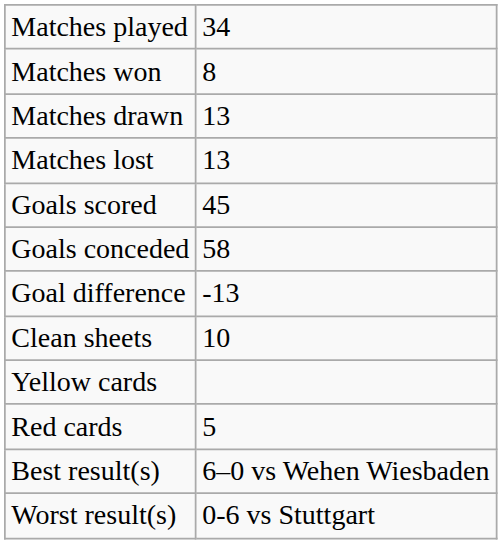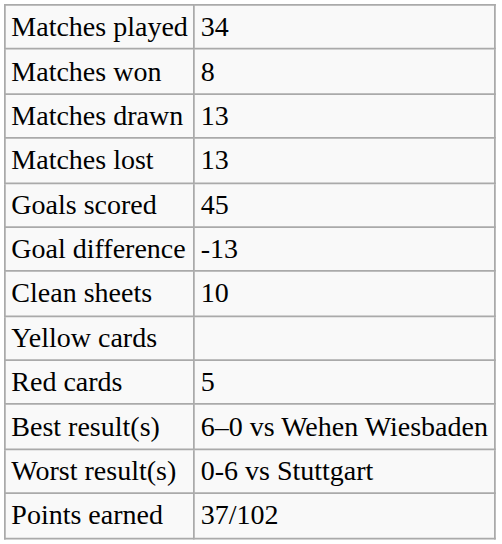- row: Goals conceded | 58
+ row: Points earned | 37/102
